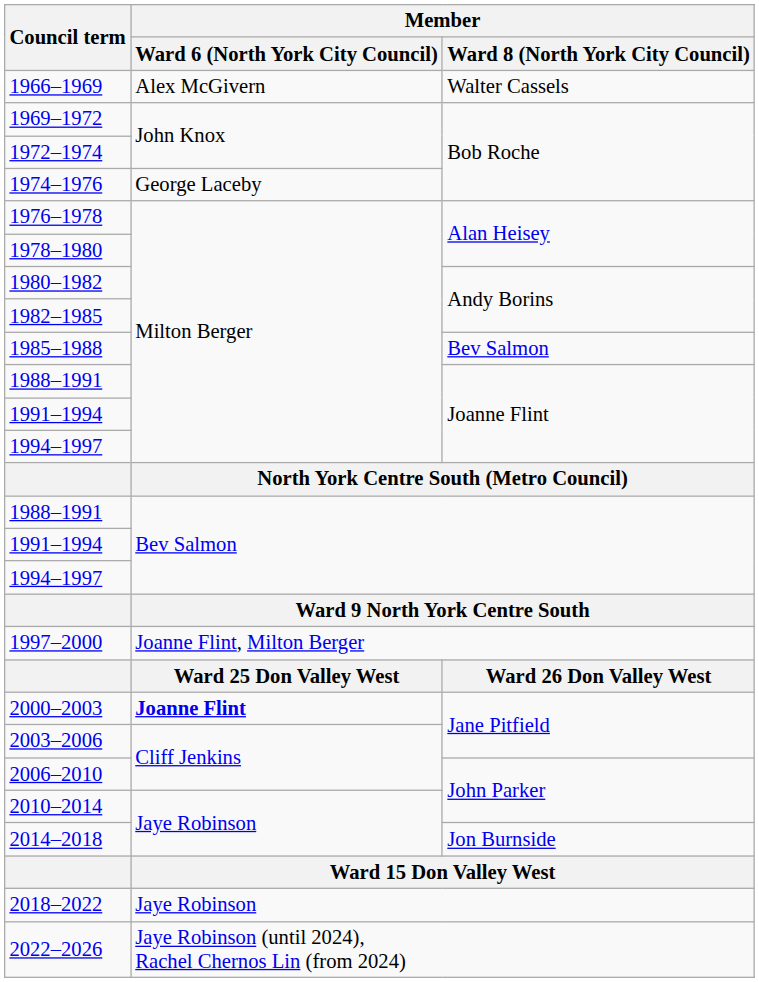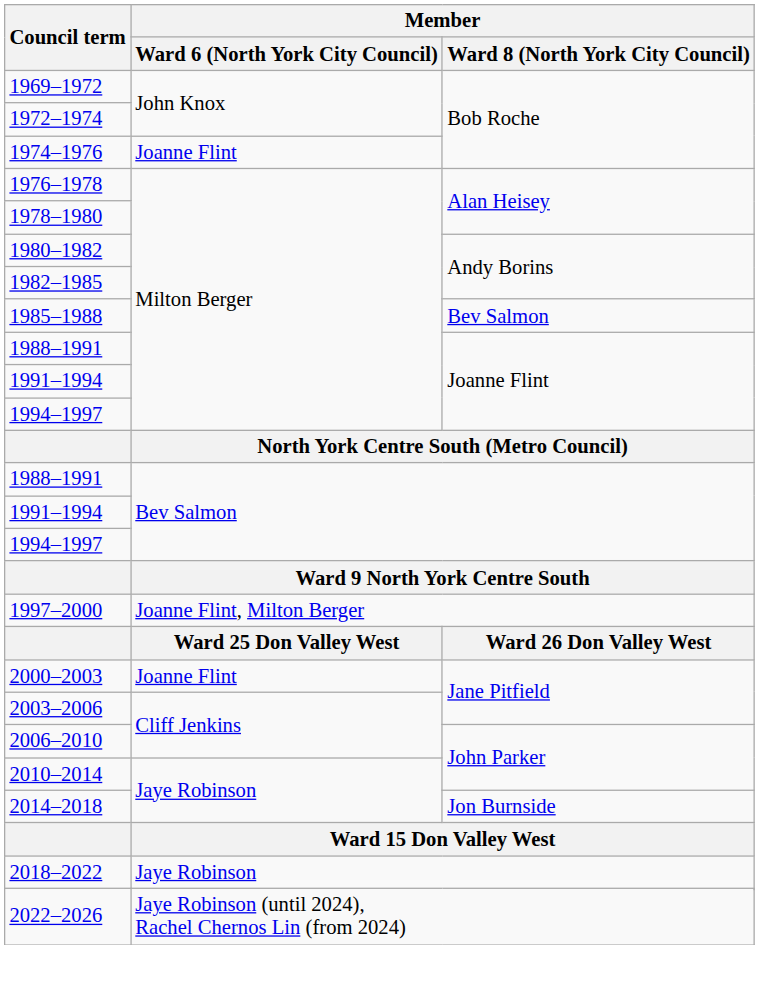- row: 1966–1969 | Alex McGivern | Walter Cassels
1974–1976 | Member / Ward 6 (North York City Council): George Laceby -> Joanne Flint
2000–2003 | Member / Ward 6 (North York City Council): bold -> normal
